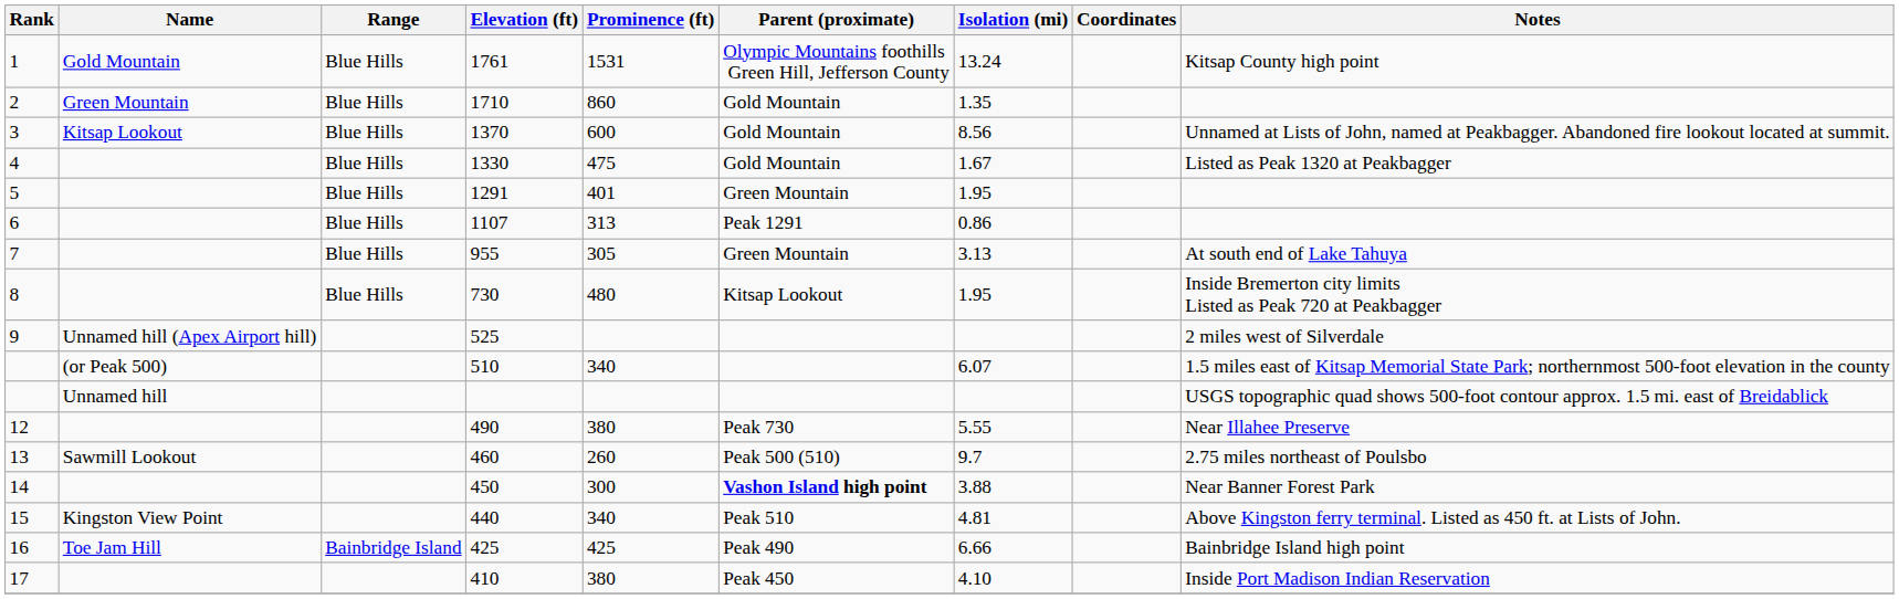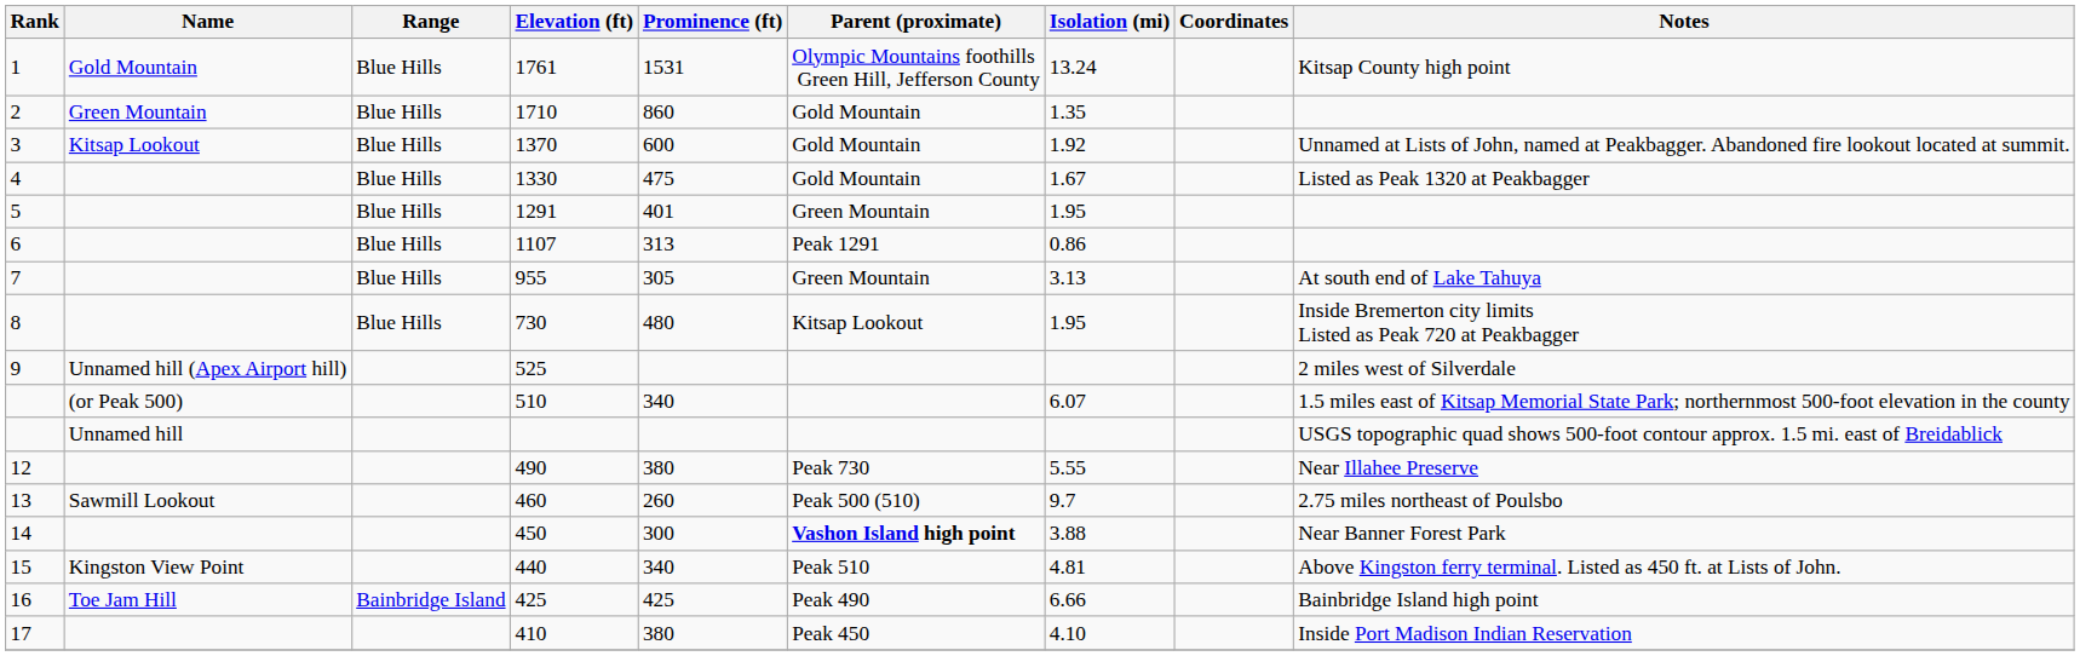1370 | Isolation (mi): 8.56 -> 1.92
